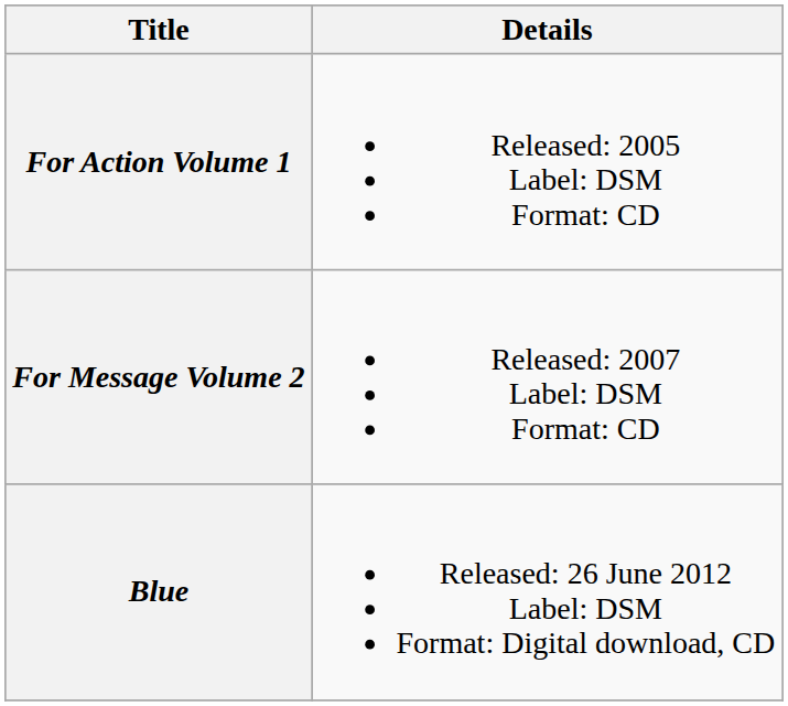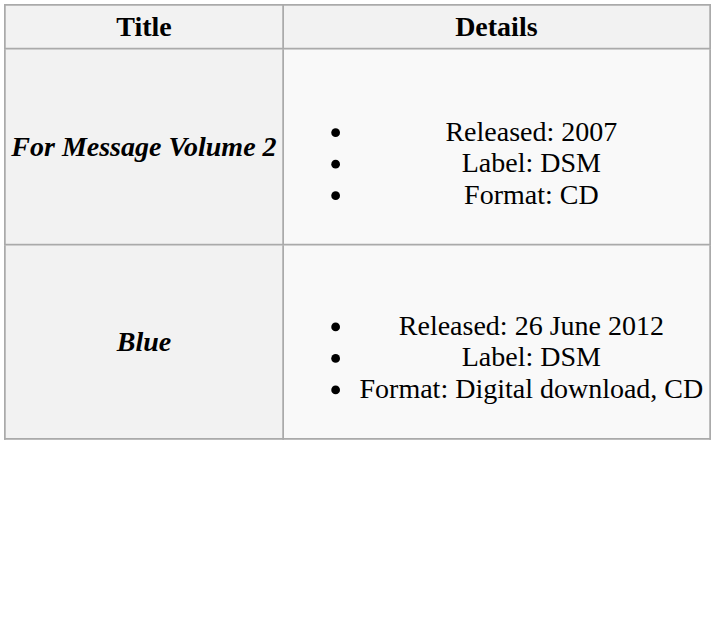- row: For Action Volume 1 | Released: 2005 Label: DSM Format: CD
